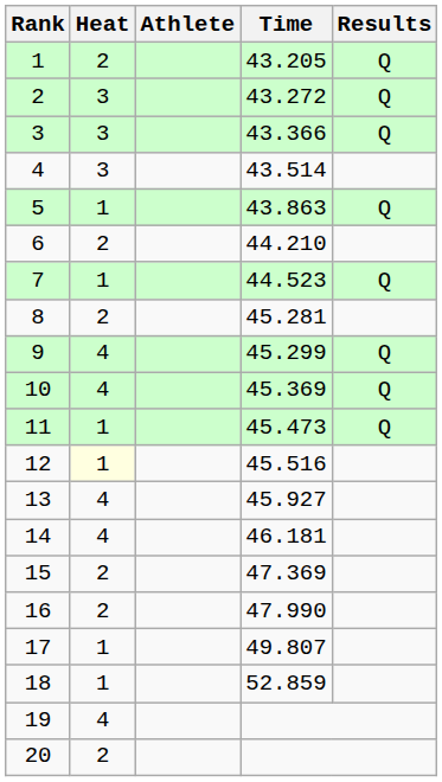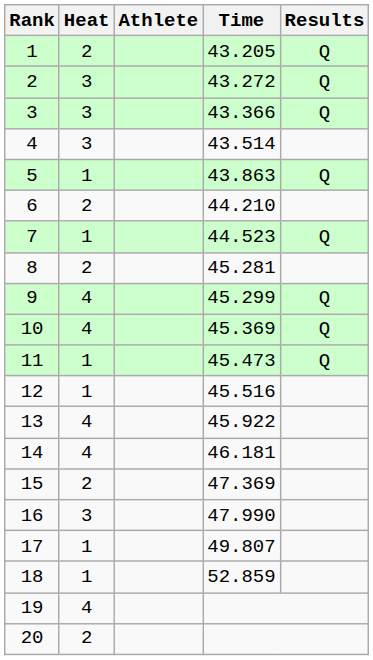12 | Heat: lightyellow background -> no background
13 | Time: 45.927 -> 45.922
16 | Heat: 2 -> 3
